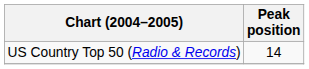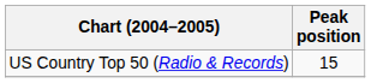US Country Top 50 (Radio & Records) | Peak position: 14 -> 15
